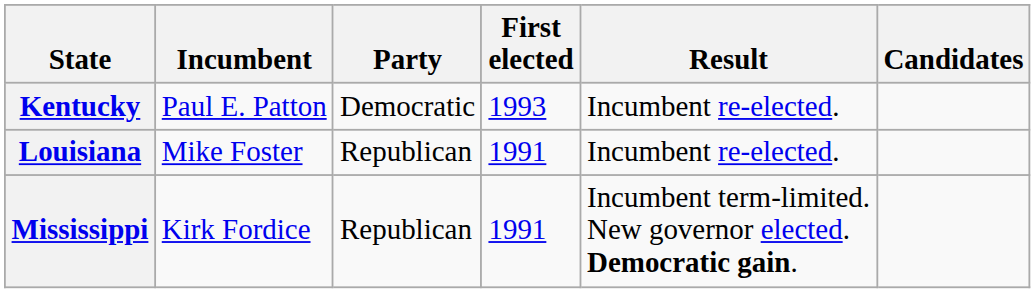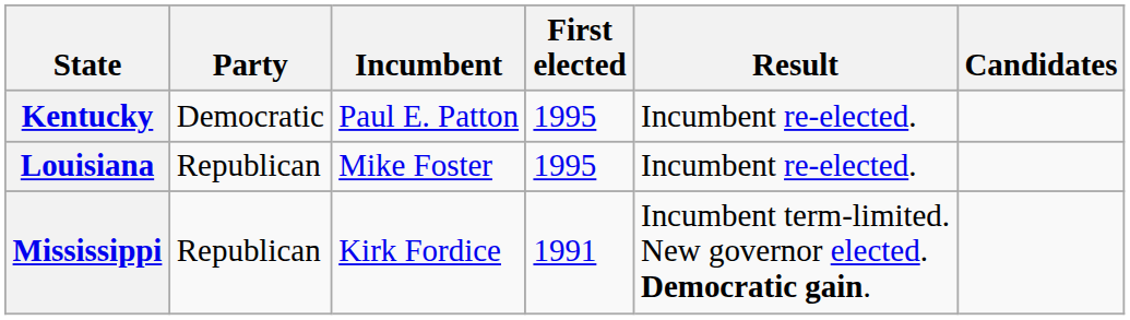columns swapped: Incumbent <-> Party
Kentucky | First elected: 1993 -> 1995
Louisiana | First elected: 1991 -> 1995
